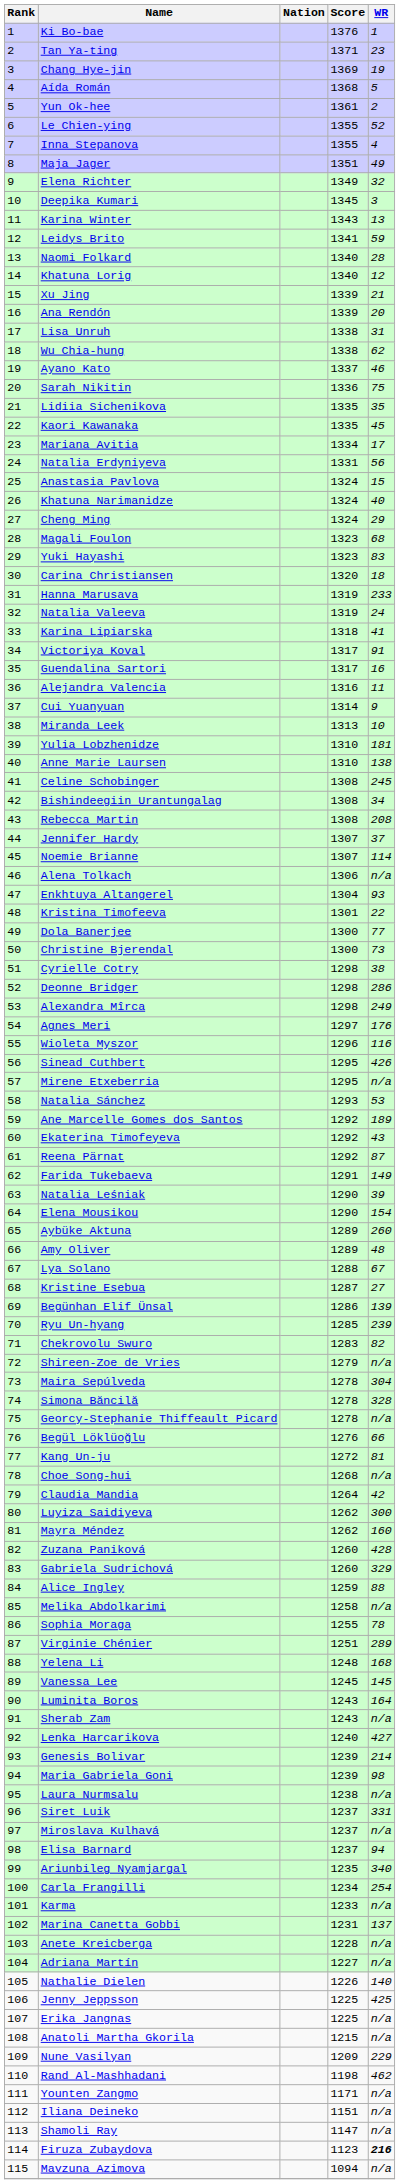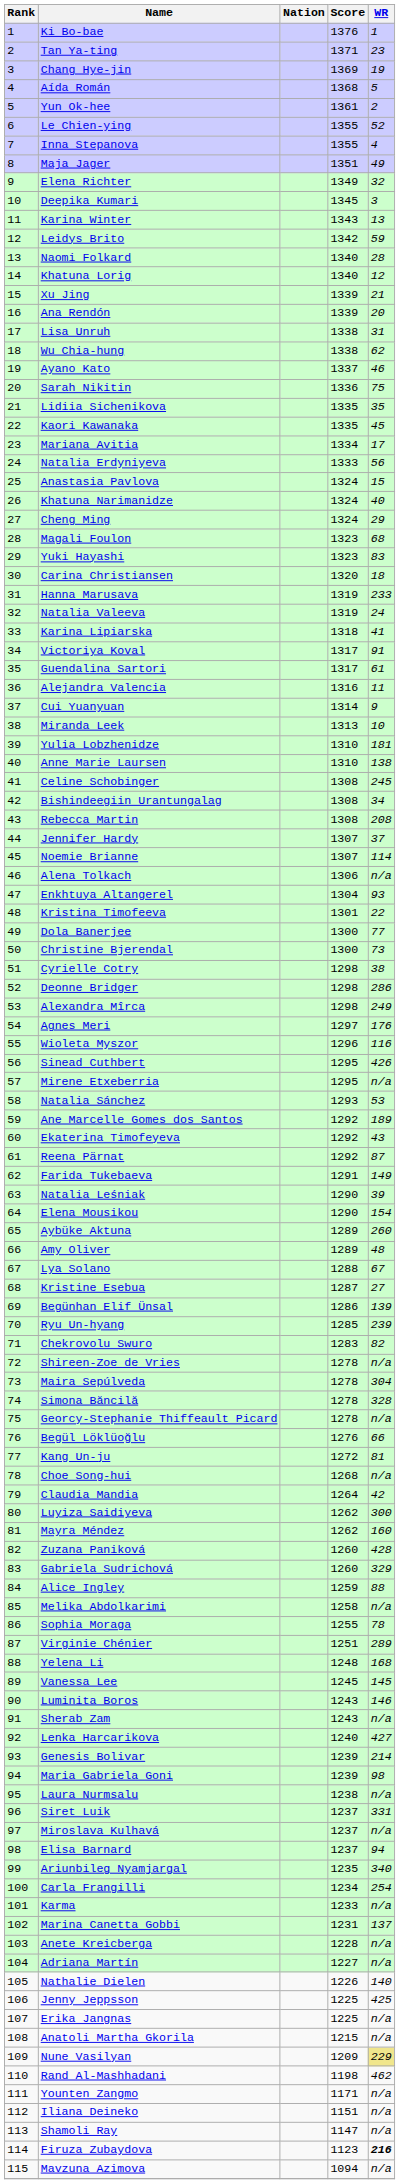Leidys Brito | Score: 1341 -> 1342
Natalia Erdyniyeva | Score: 1331 -> 1333
Guendalina Sartori | WR: 16 -> 61
Shireen-Zoe de Vries | Score: 1279 -> 1278
Luminita Boros | WR: 164 -> 146
Nune Vasilyan | WR: no background -> khaki background
